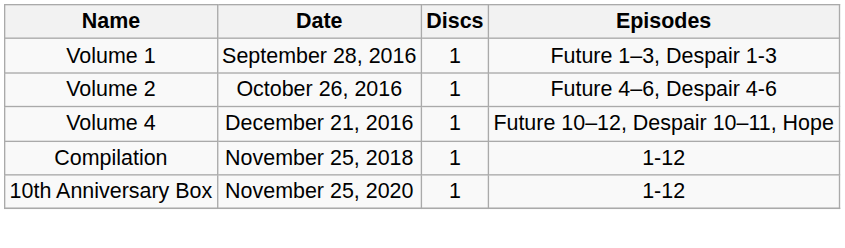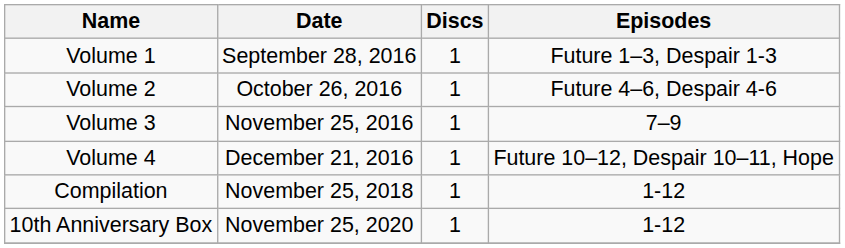+ row: Volume 3 | November 25, 2016 | 1 | 7–9
